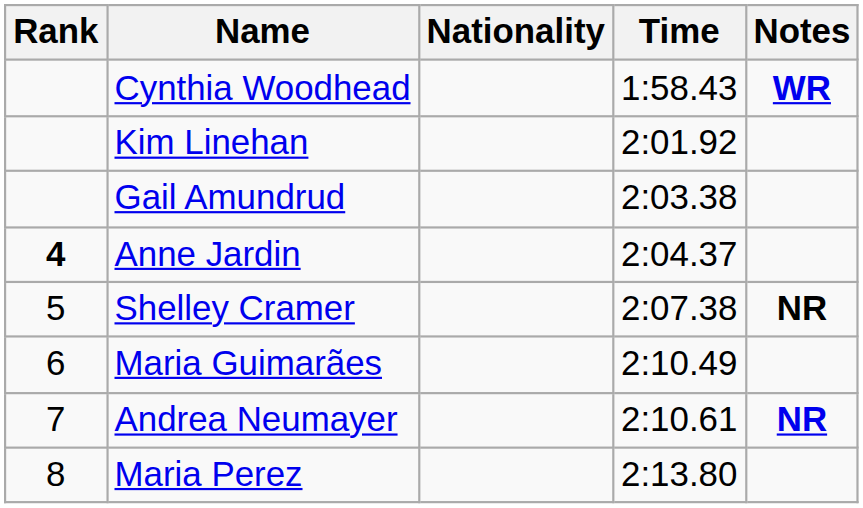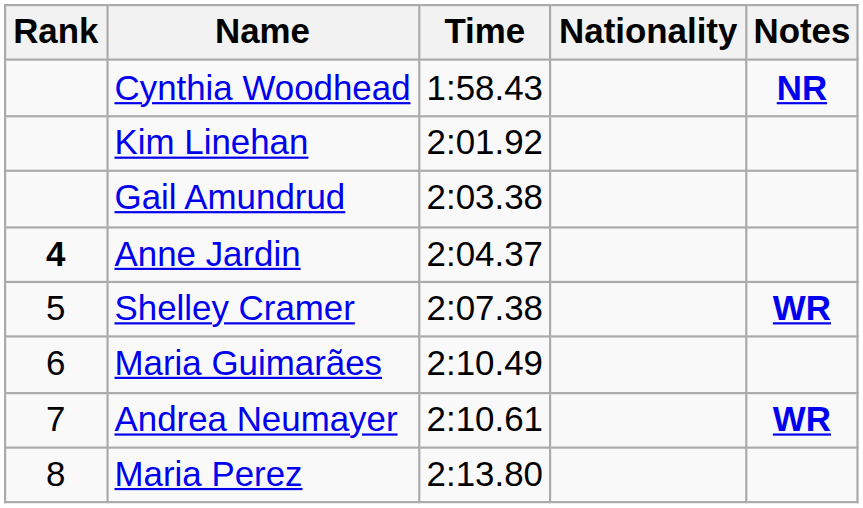columns swapped: Nationality <-> Time
Cynthia Woodhead | Notes: WR -> NR
Shelley Cramer | Notes: NR -> WR
Andrea Neumayer | Notes: NR -> WR
